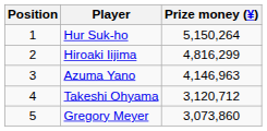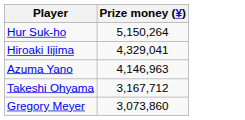- column: Position | 1 | 2 | 3 | 4 | 5
Hiroaki Iijima | Prize money (¥): 4,816,299 -> 4,329,041
Takeshi Ohyama | Prize money (¥): 3,120,712 -> 3,167,712
